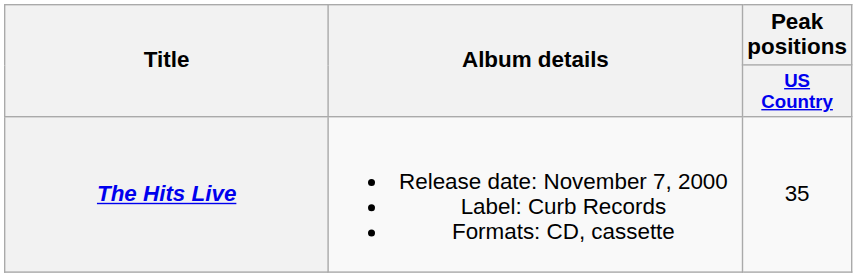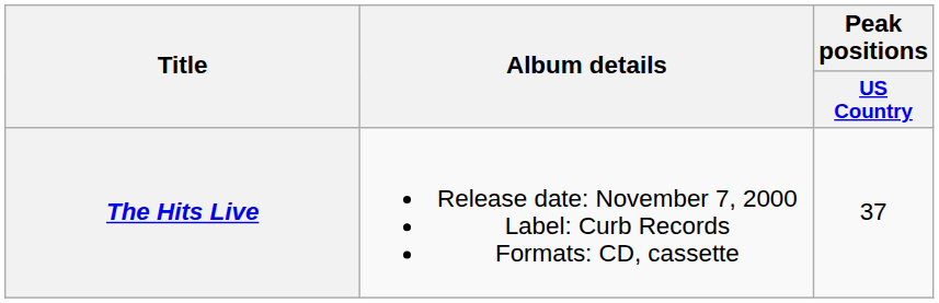The Hits Live | Peak positions / US Country: 35 -> 37
